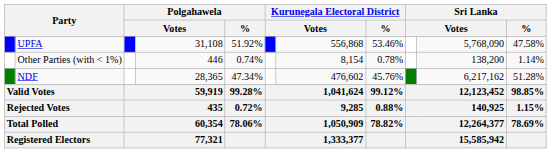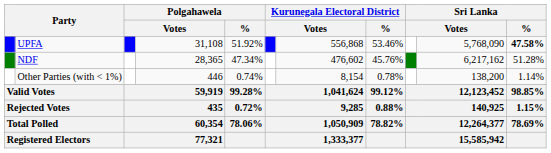UPFA | Sri Lanka / %: normal -> bold
rows swapped: NDF <-> Other Parties (with < 1%)
